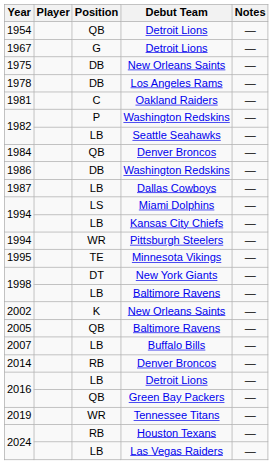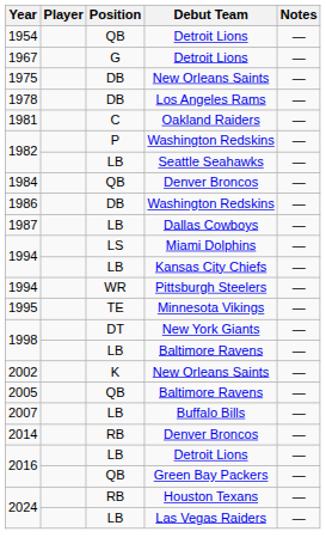- row: 2019 | WR | Tennessee Titans | —
